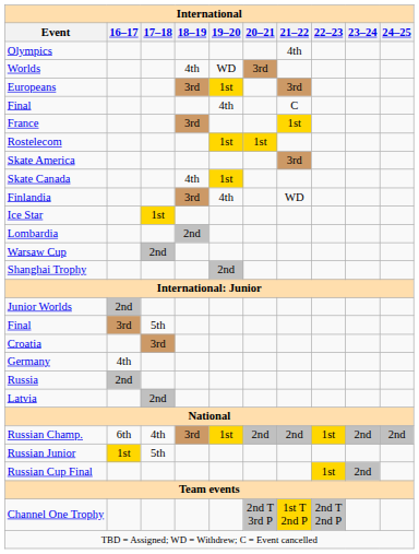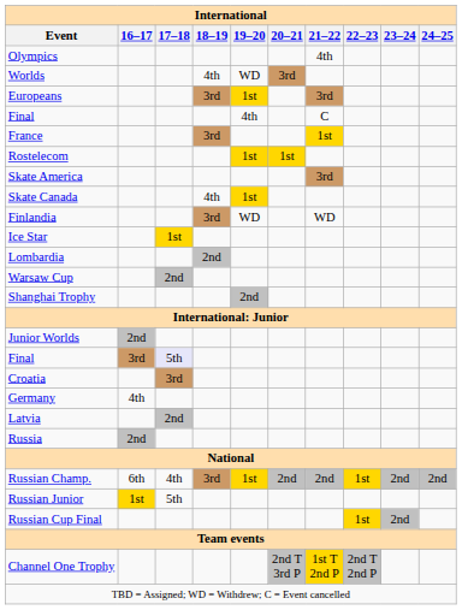Finlandia | 19–20: 4th -> WD
Final / 3rd | 17–18: no background -> lavender background
rows swapped: Latvia <-> Russia
